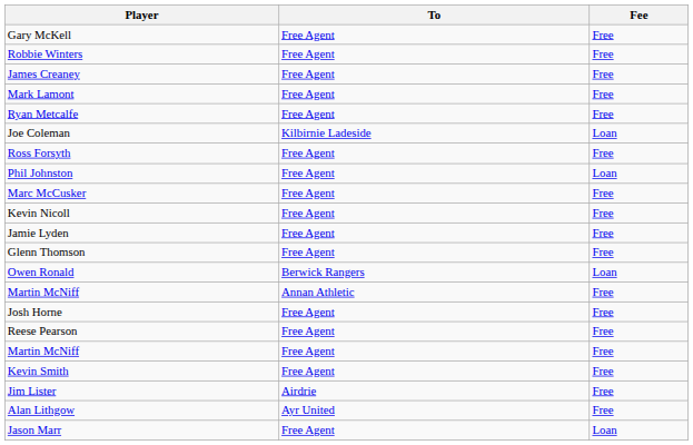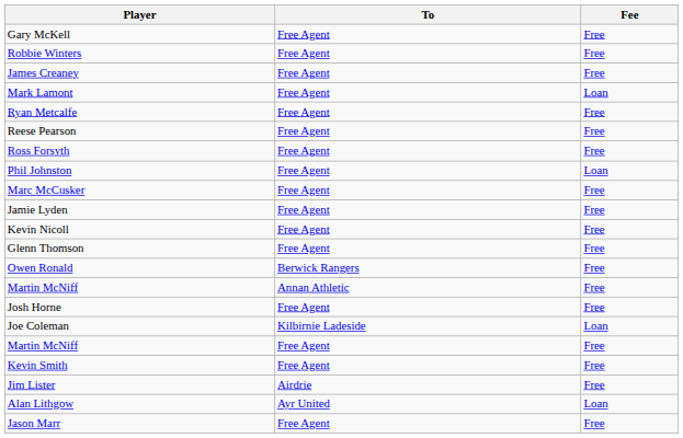Mark Lamont | Fee: Free -> Loan
rows swapped: Reese Pearson <-> Joe Coleman
rows swapped: Jamie Lyden <-> Kevin Nicoll
Owen Ronald | Fee: Loan -> Free
Alan Lithgow | Fee: Free -> Loan
Jason Marr | Fee: Loan -> Free
